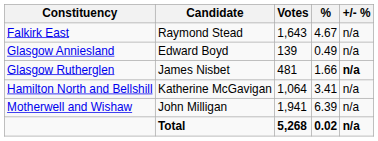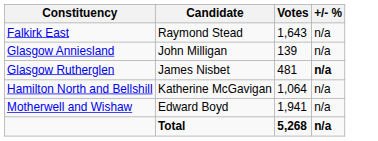- column: % | 4.67 | 0.49 | 1.66 | 3.41 | 6.39 | 0.02
Glasgow Anniesland | Candidate: Edward Boyd -> John Milligan
Motherwell and Wishaw | Candidate: John Milligan -> Edward Boyd
